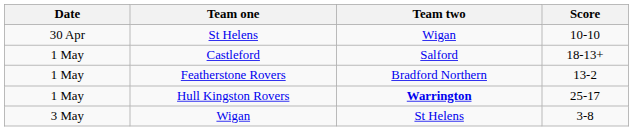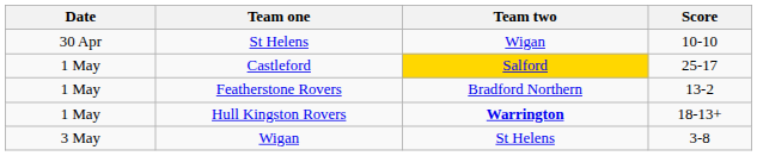Castleford | Team two: no background -> gold background
Castleford | Score: 18-13+ -> 25-17
Hull Kingston Rovers | Score: 25-17 -> 18-13+
